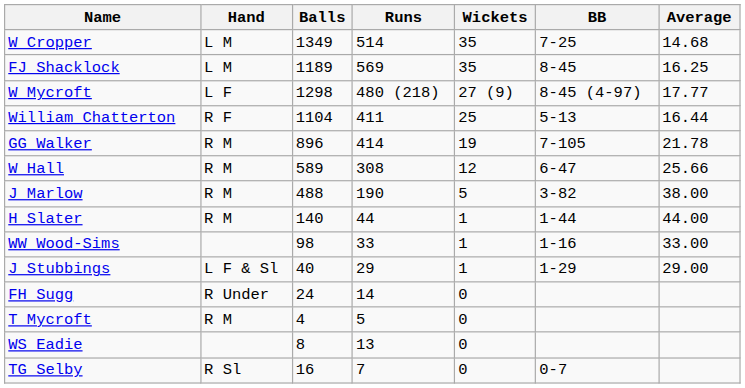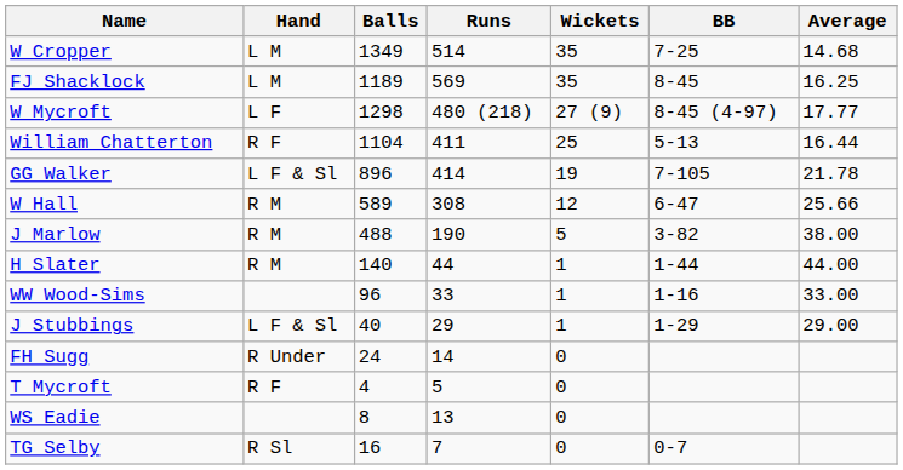GG Walker | Hand: R M -> L F & Sl
WW Wood-Sims | Balls: 98 -> 96
T Mycroft | Hand: R M -> R F
